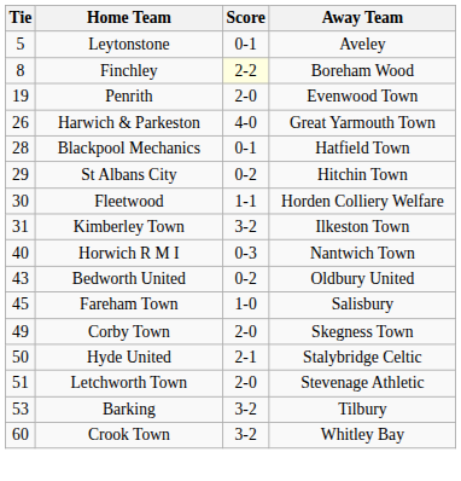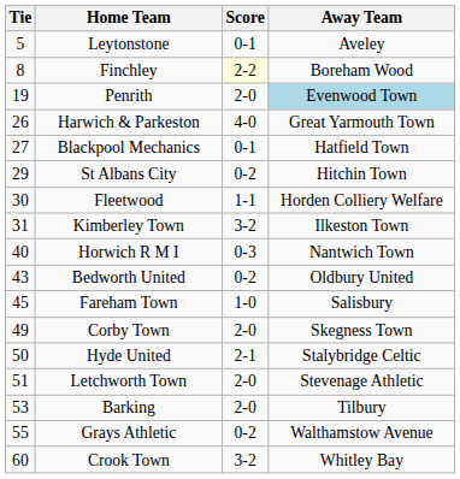Penrith | Away Team: no background -> lightblue background
Blackpool Mechanics | Tie: 28 -> 27
Barking | Score: 3-2 -> 2-0
+ row: 55 | Grays Athletic | 0-2 | Walthamstow Avenue
